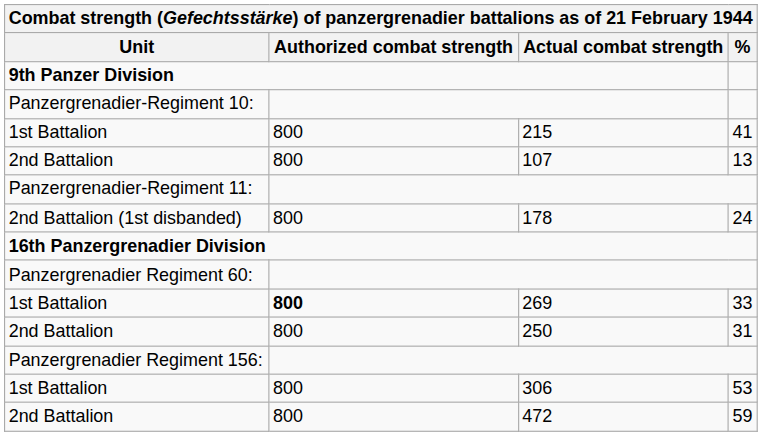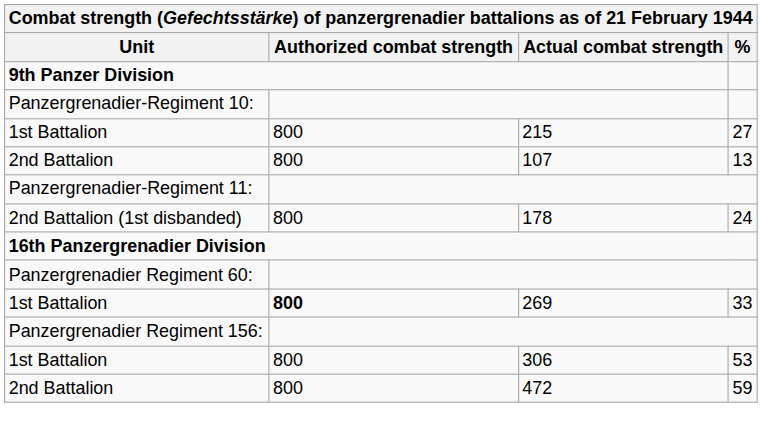215 | %: 41 -> 27
- row: 2nd Battalion | 800 | 250 | 31
